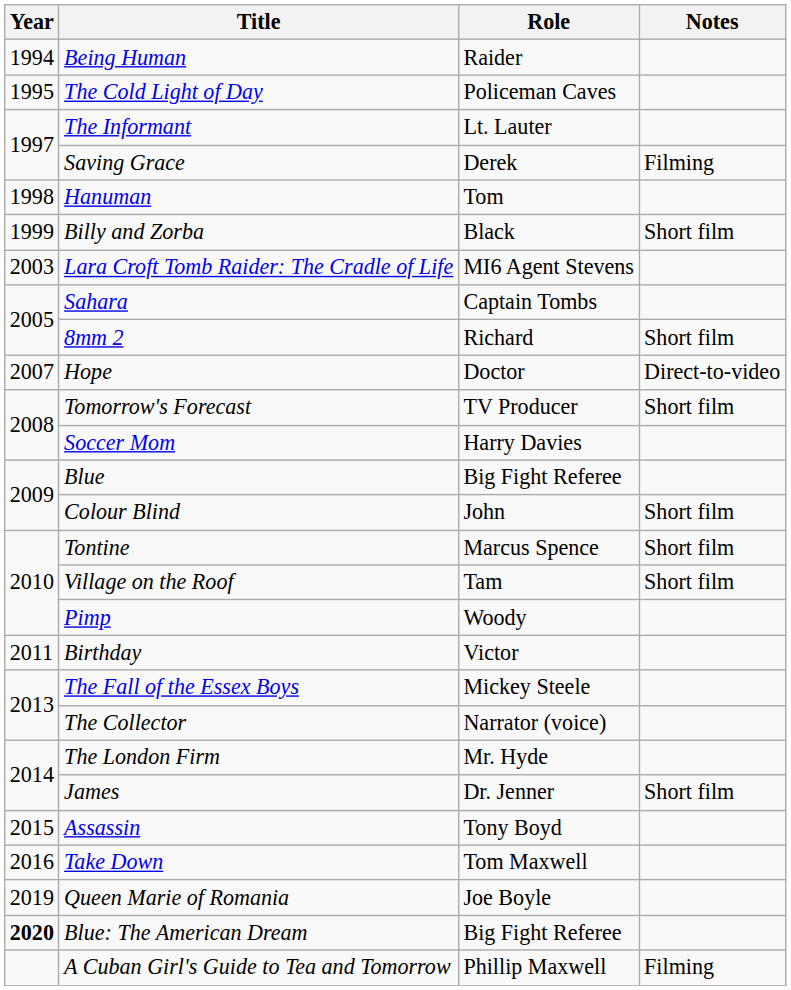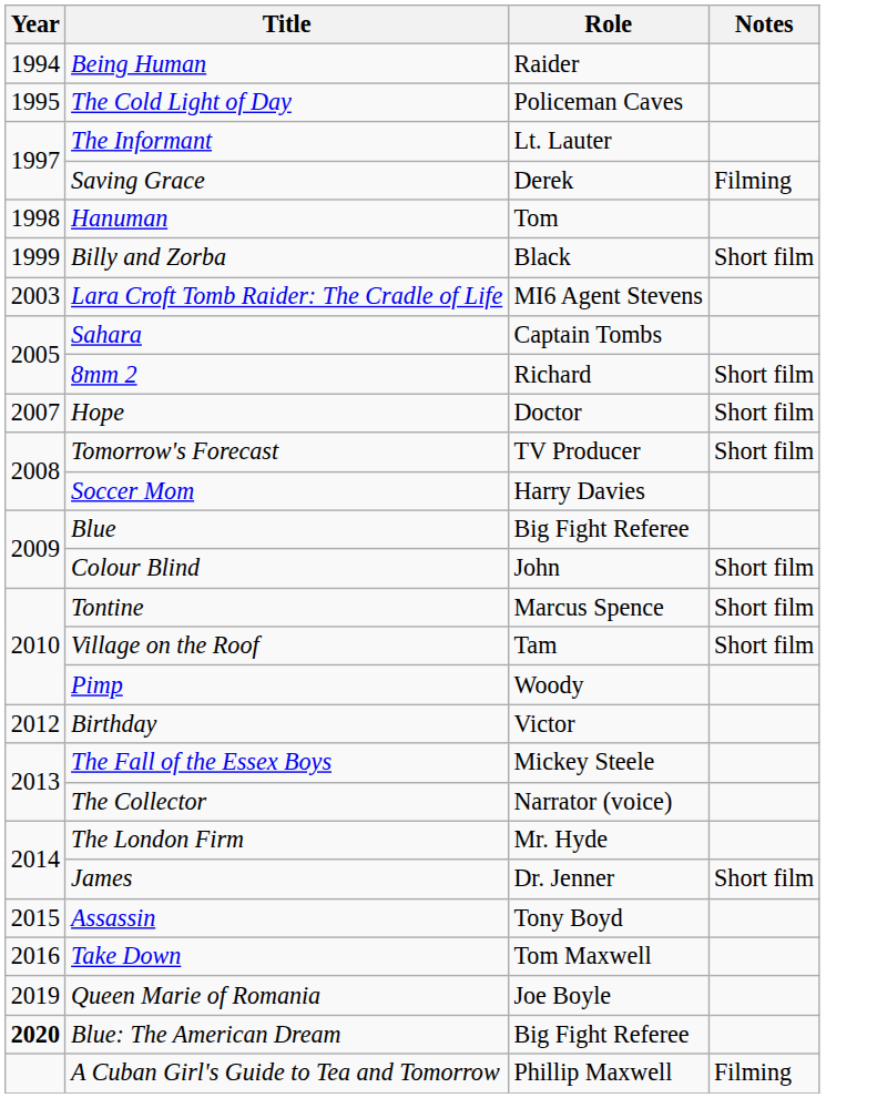Hope | Notes: Direct-to-video -> Short film
Birthday | Year: 2011 -> 2012
